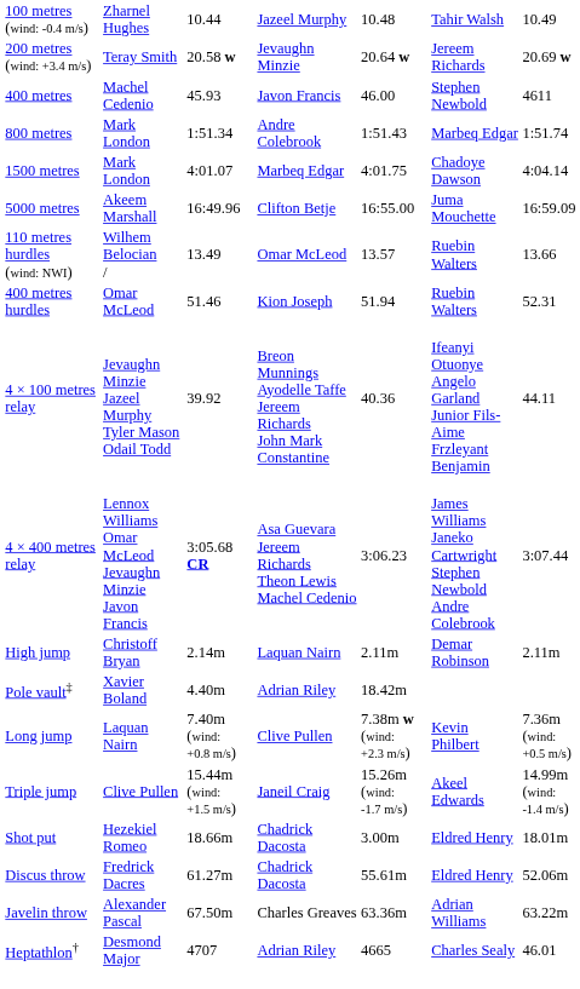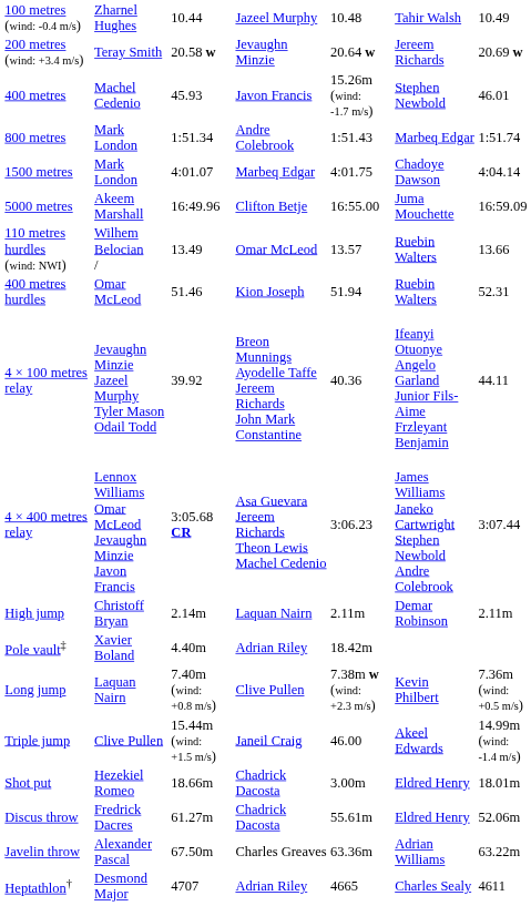400 metres | column 5: 46.00 -> 15.26m (wind: -1.7 m/s)
400 metres | column 7: 4611 -> 46.01
Triple jump | column 5: 15.26m (wind: -1.7 m/s) -> 46.00
Heptathlon† | column 7: 46.01 -> 4611
